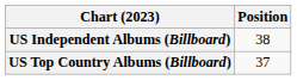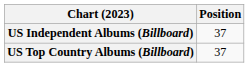US Independent Albums (Billboard) | Position: 38 -> 37
